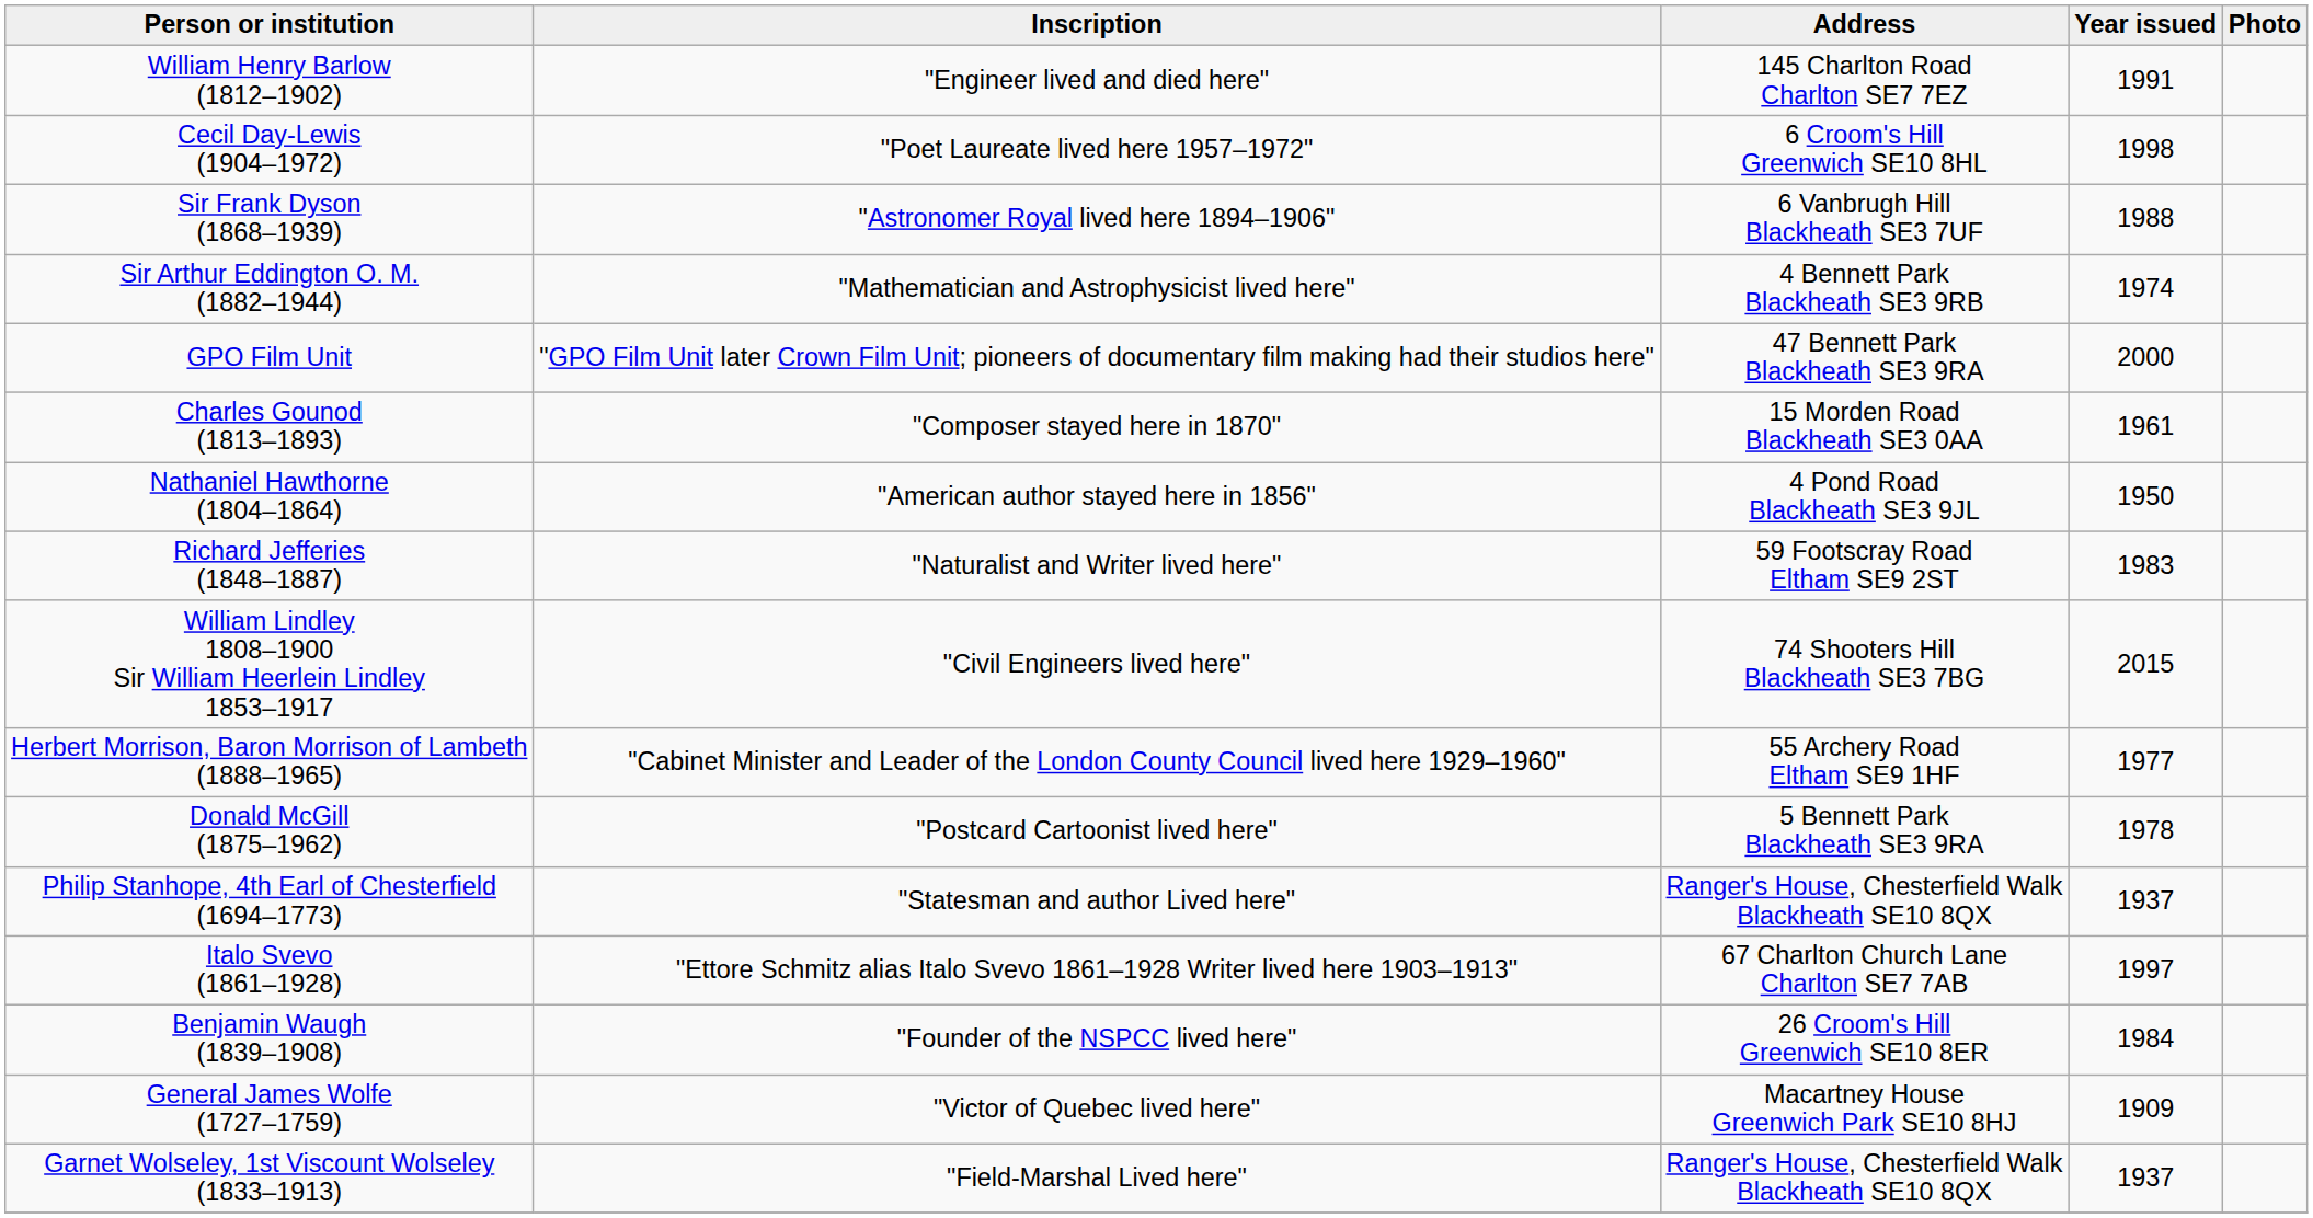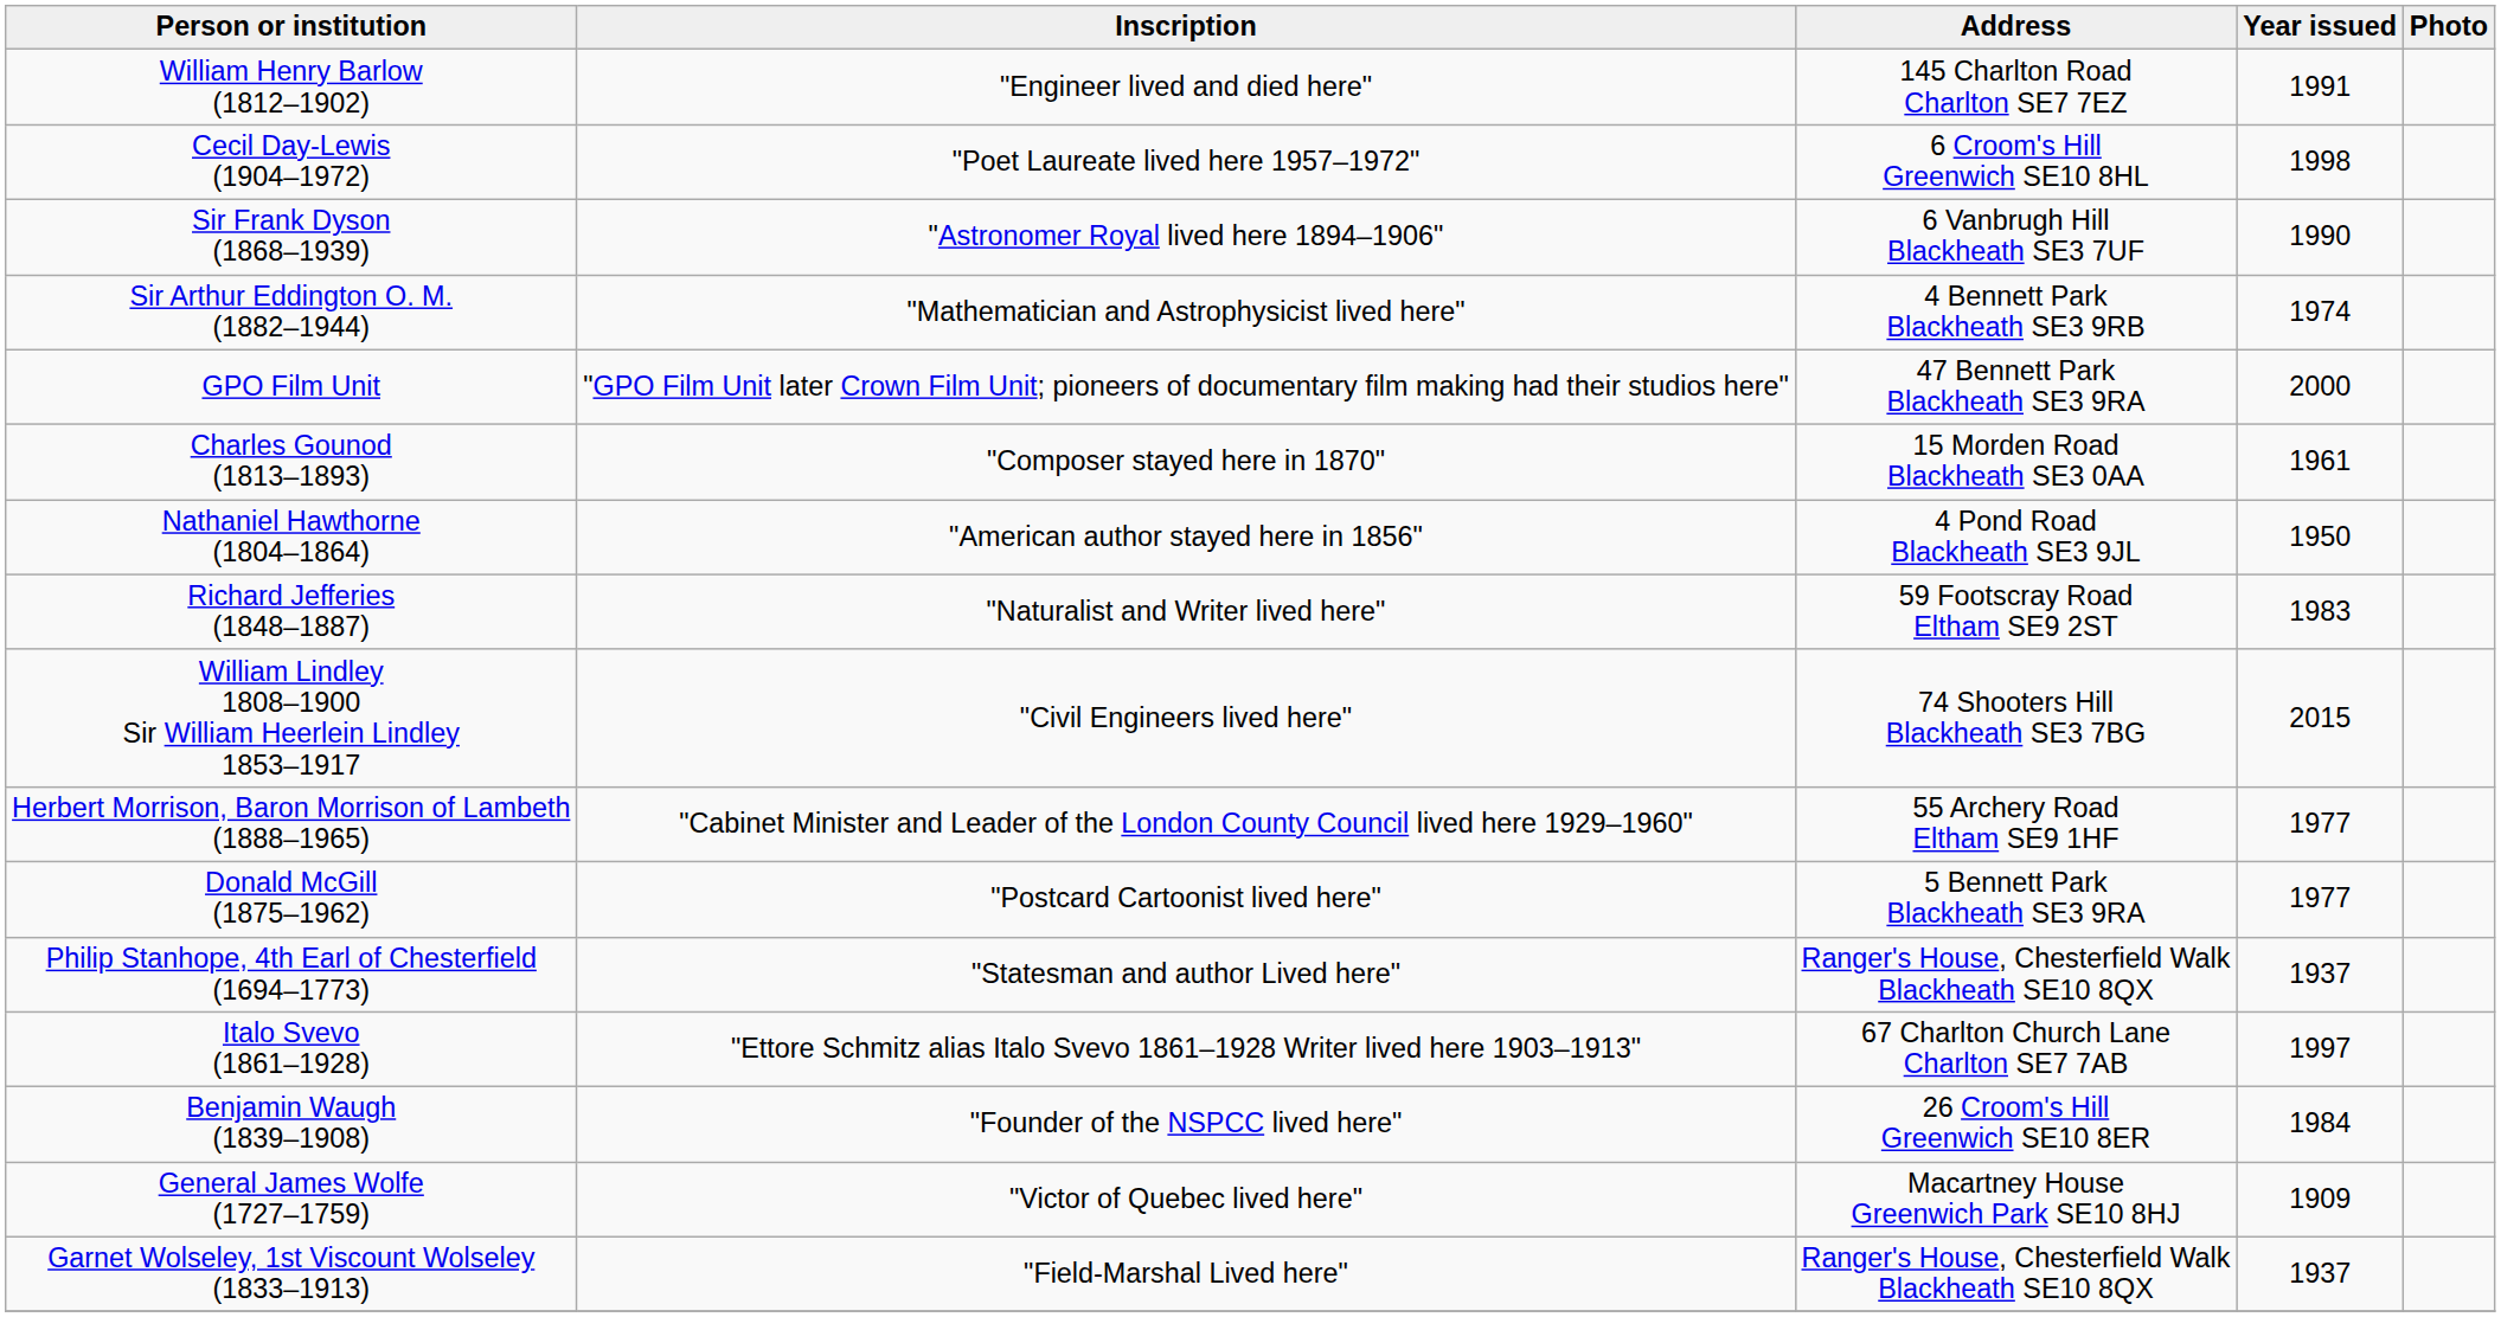Sir Frank Dyson (1868–1939) | Year issued: 1988 -> 1990
Donald McGill (1875–1962) | Year issued: 1978 -> 1977
